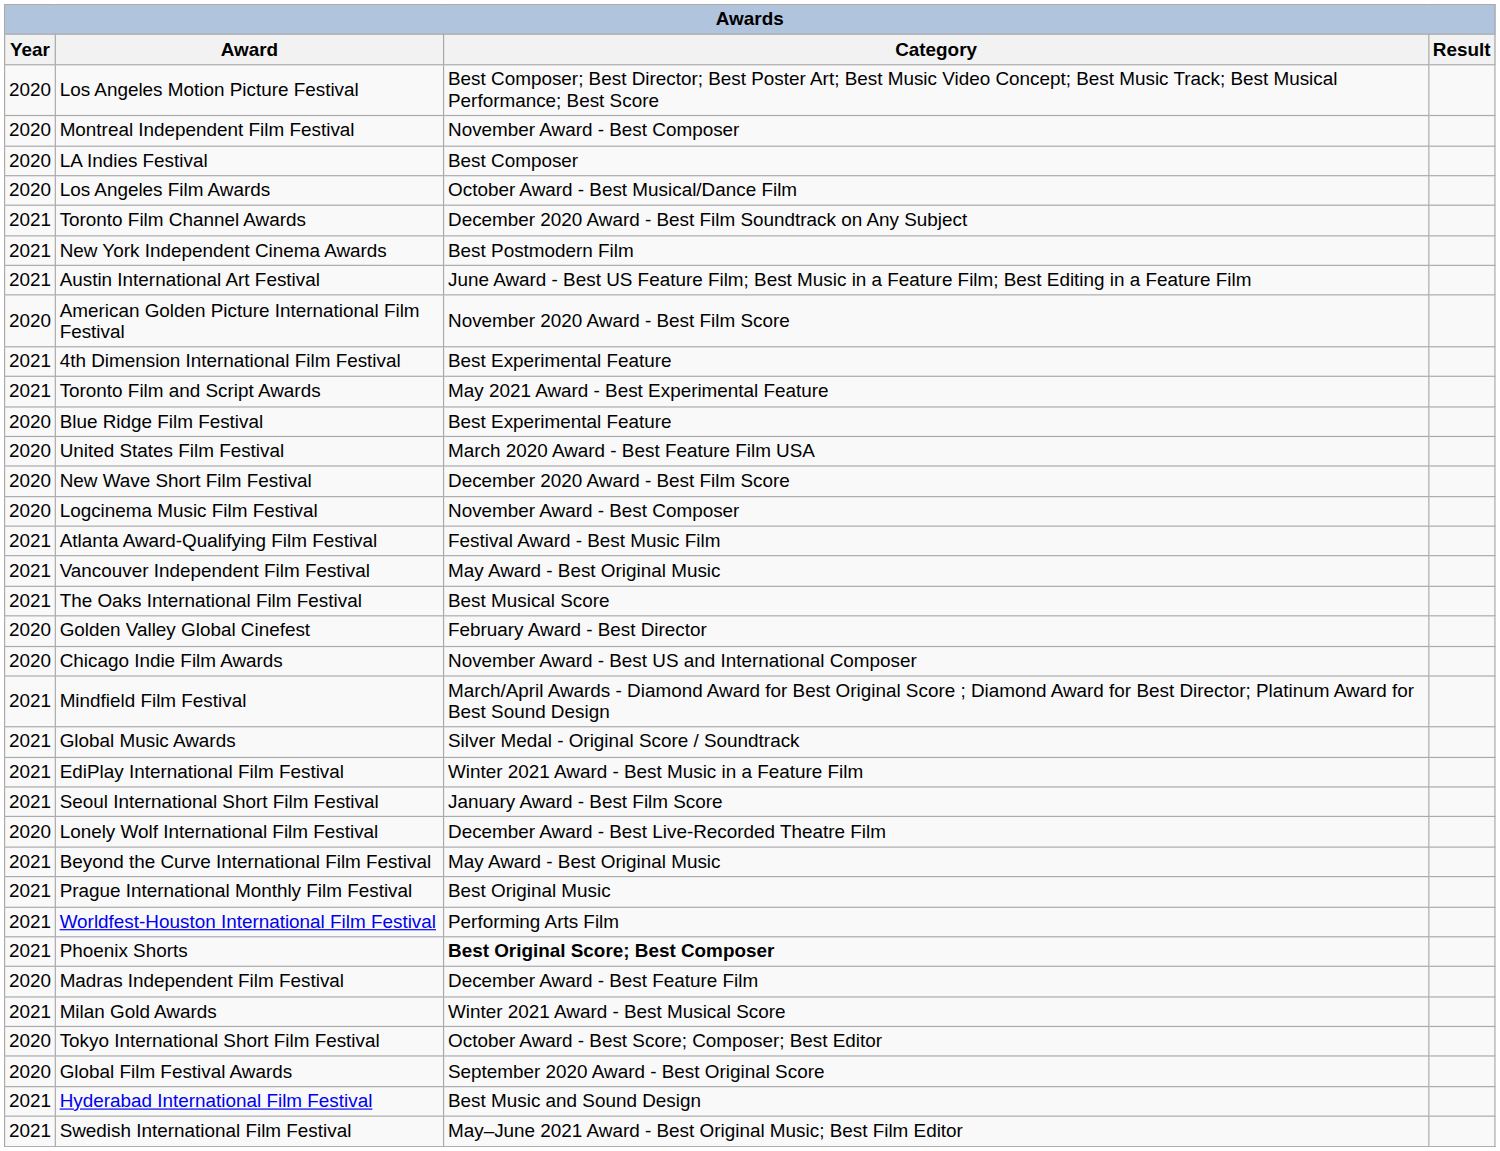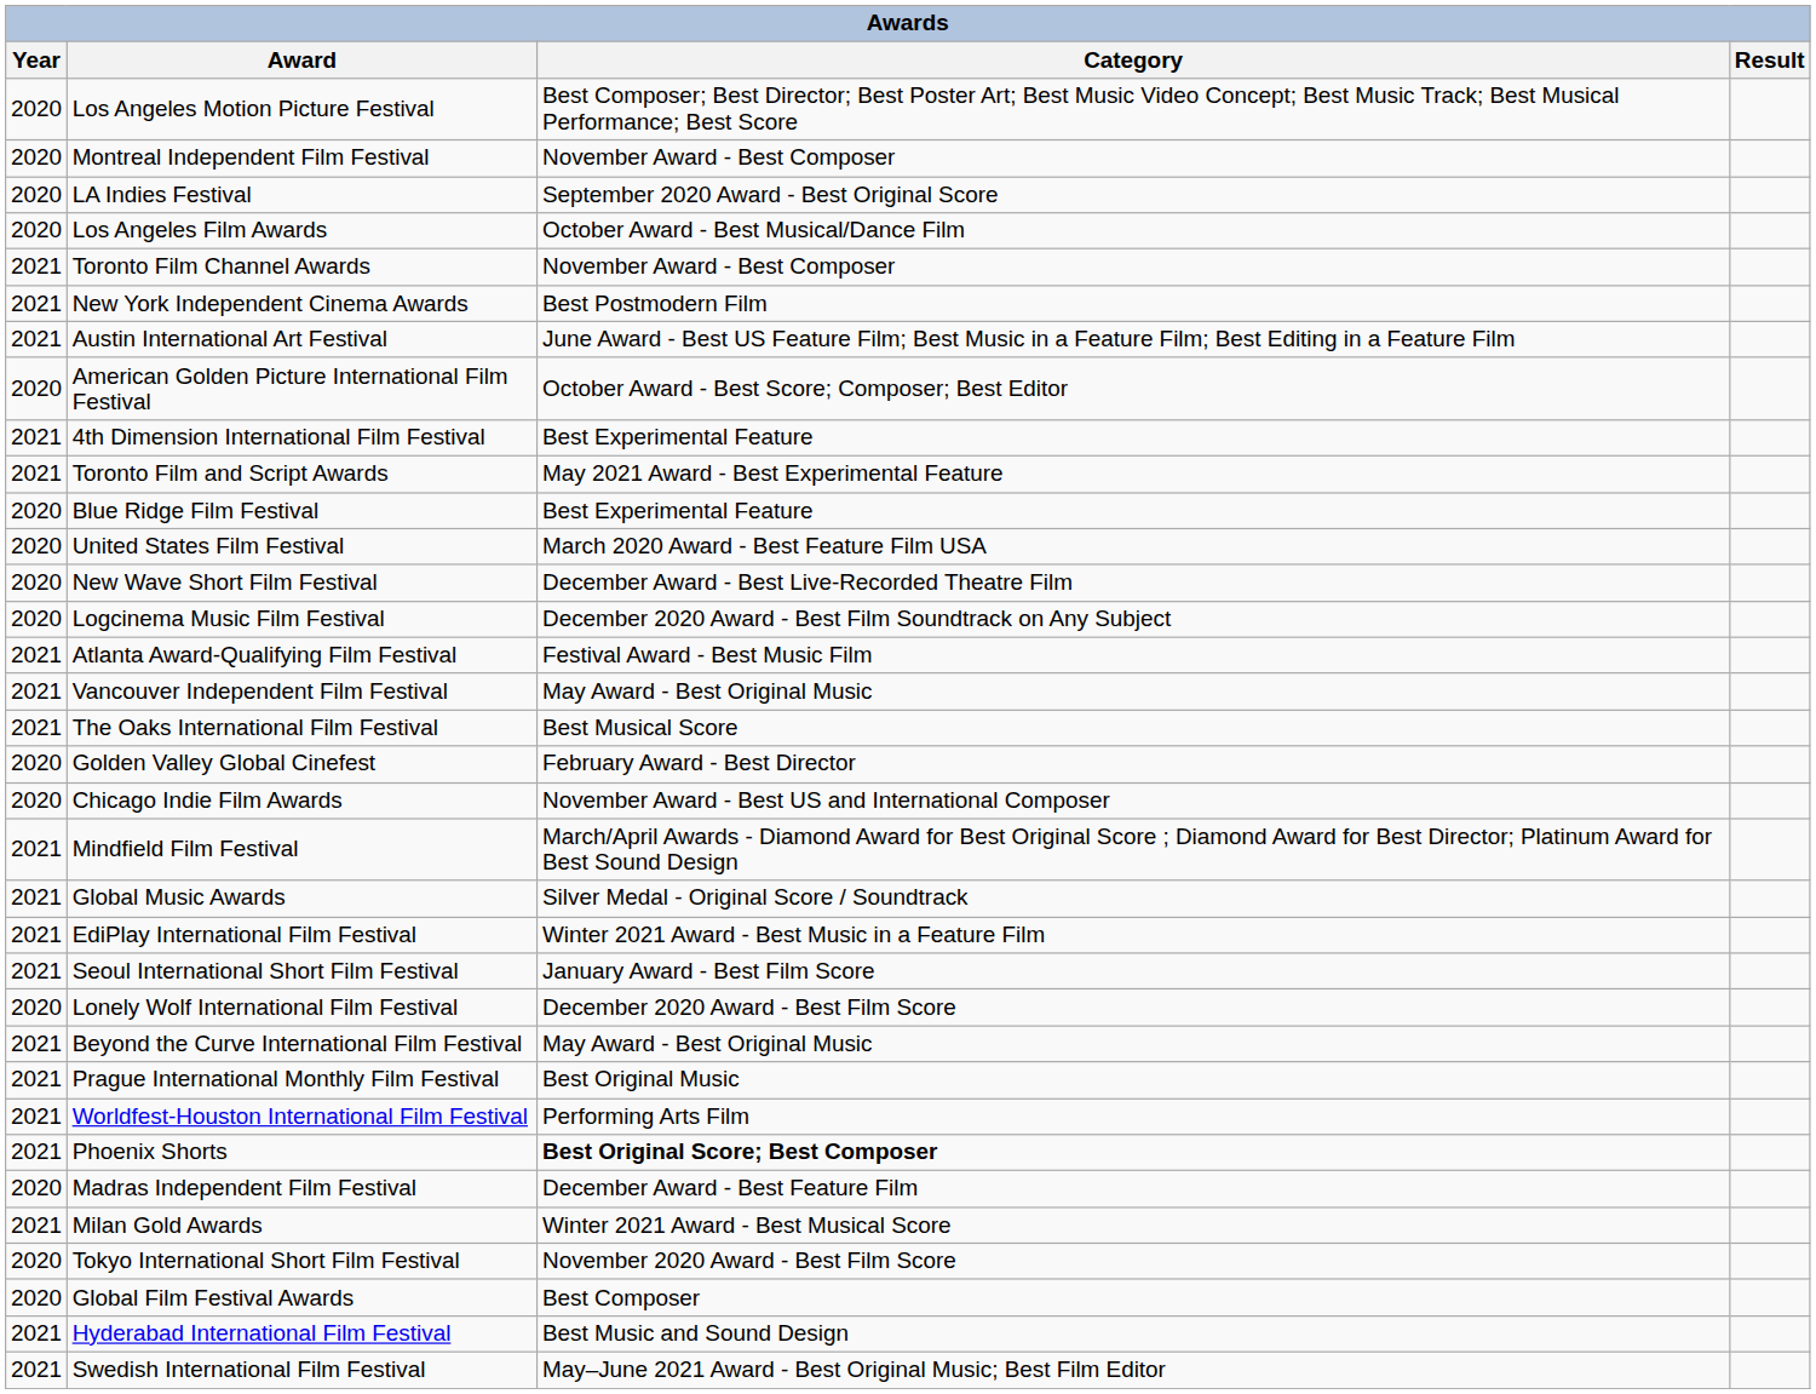LA Indies Festival | Category: Best Composer -> September 2020 Award - Best Original Score
Toronto Film Channel Awards | Category: December 2020 Award - Best Film Soundtrack on Any Subject -> November Award - Best Composer
American Golden Picture International Film Festival | Category: November 2020 Award - Best Film Score -> October Award - Best Score; Composer; Best Editor
New Wave Short Film Festival | Category: December 2020 Award - Best Film Score -> December Award - Best Live-Recorded Theatre Film
Logcinema Music Film Festival | Category: November Award - Best Composer -> December 2020 Award - Best Film Soundtrack on Any Subject
Lonely Wolf International Film Festival | Category: December Award - Best Live-Recorded Theatre Film -> December 2020 Award - Best Film Score
Tokyo International Short Film Festival | Category: October Award - Best Score; Composer; Best Editor -> November 2020 Award - Best Film Score
Global Film Festival Awards | Category: September 2020 Award - Best Original Score -> Best Composer
